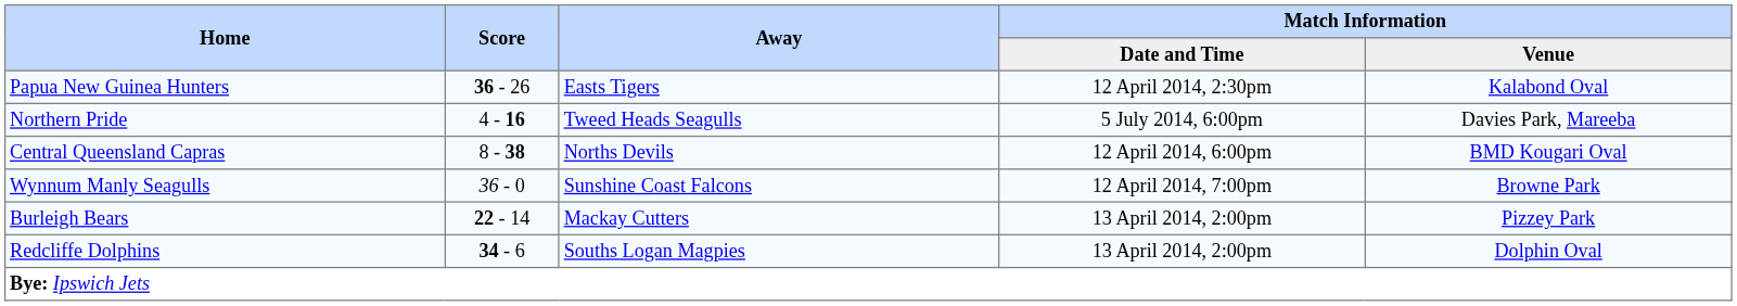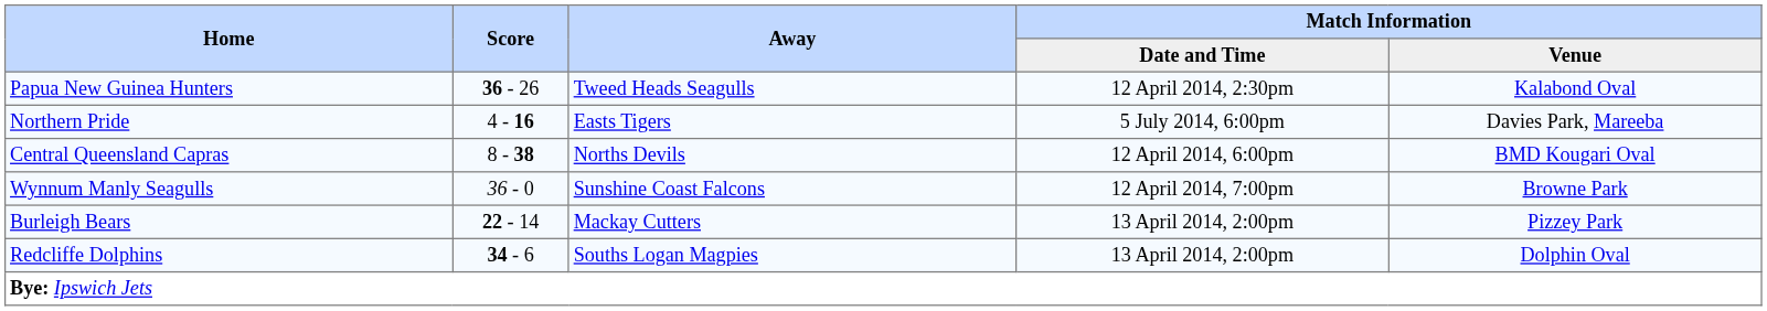Papua New Guinea Hunters | Away: Easts Tigers -> Tweed Heads Seagulls
Northern Pride | Away: Tweed Heads Seagulls -> Easts Tigers
